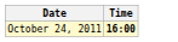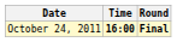+ column: Round | Final
